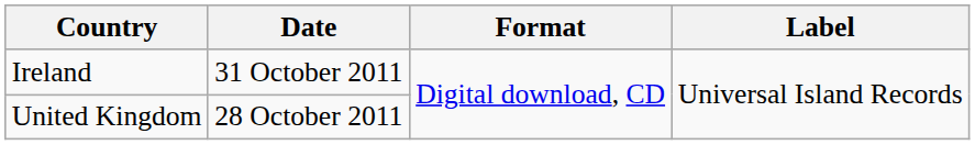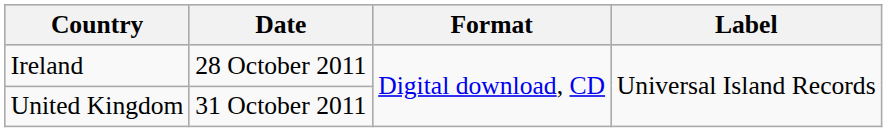Ireland | Date: 31 October 2011 -> 28 October 2011
United Kingdom | Date: 28 October 2011 -> 31 October 2011
